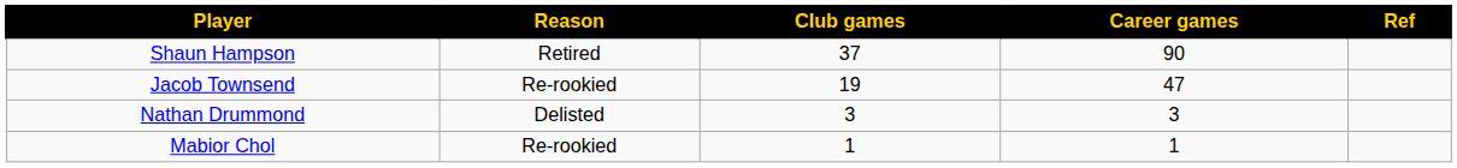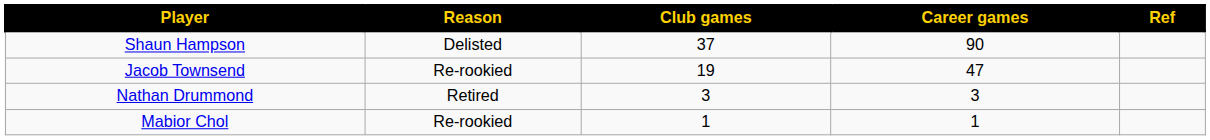Shaun Hampson | Reason: Retired -> Delisted
Nathan Drummond | Reason: Delisted -> Retired
